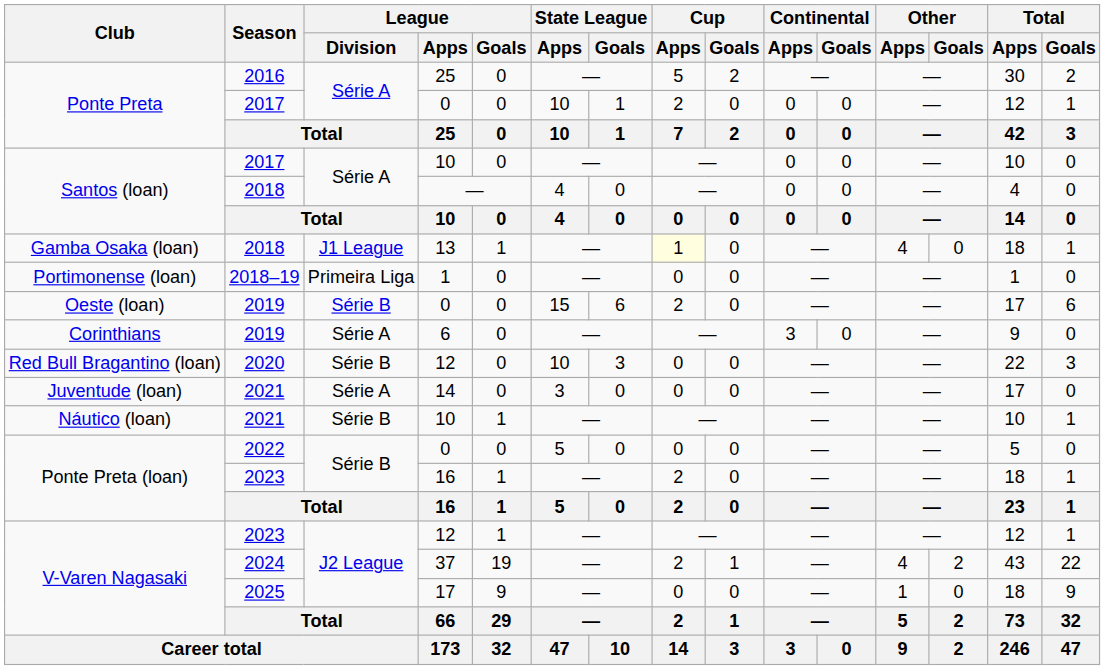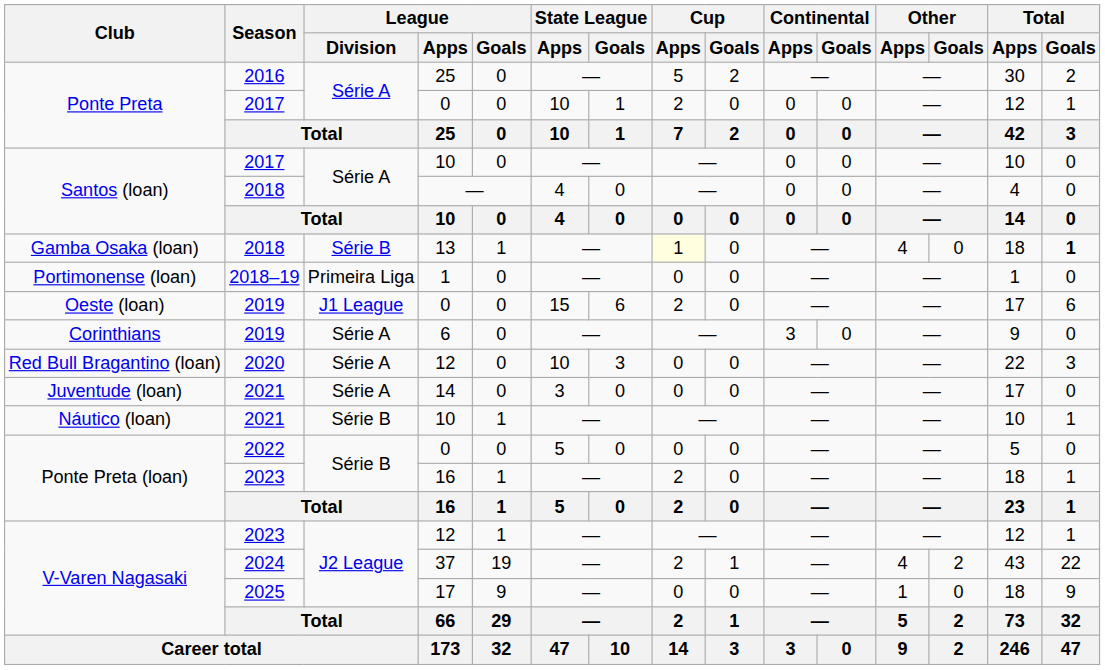13 | League / Division: J1 League -> Série B
13 | Total / Goals: normal -> bold
Oeste (loan) / 0 | League / Division: Série B -> J1 League
Red Bull Bragantino (loan) / 12 | League / Division: Série B -> Série A
